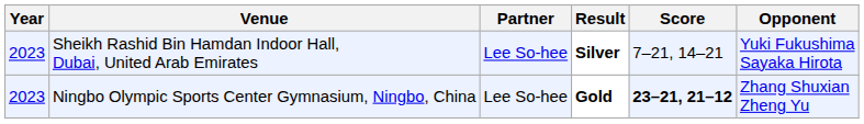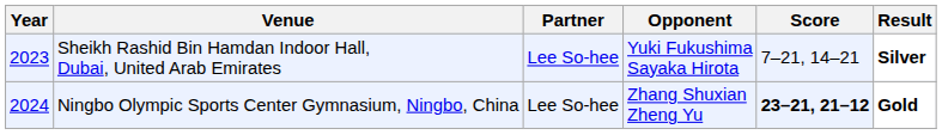columns swapped: Opponent <-> Result
Ningbo Olympic Sports Center Gymnasium, Ningbo, China | Year: 2023 -> 2024
